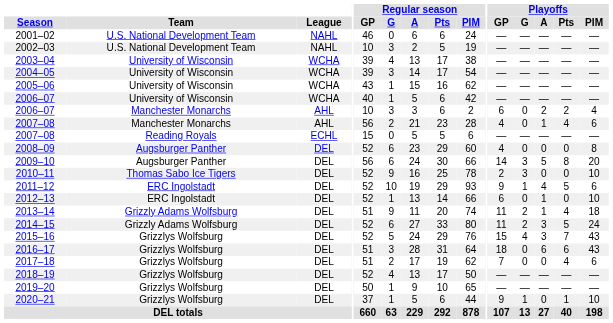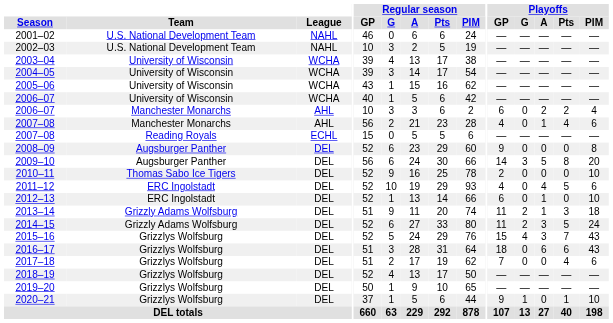2008–09 | Playoffs / GP: 4 -> 9
2010–11 | Playoffs / G: 3 -> 0
2011–12 | Playoffs / GP: 9 -> 4
2011–12 | Playoffs / G: 1 -> 0
2013–14 | Playoffs / Pts: 4 -> 3
